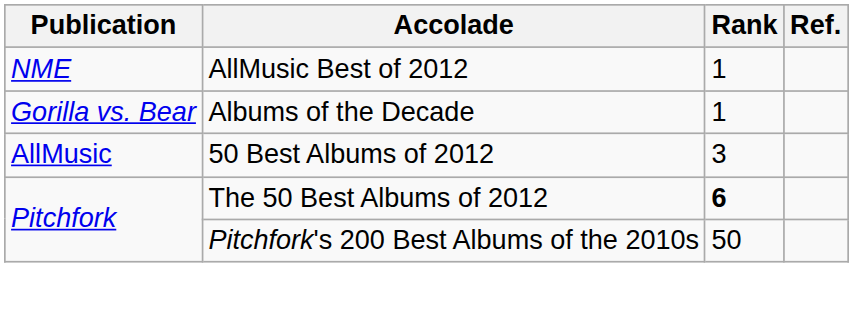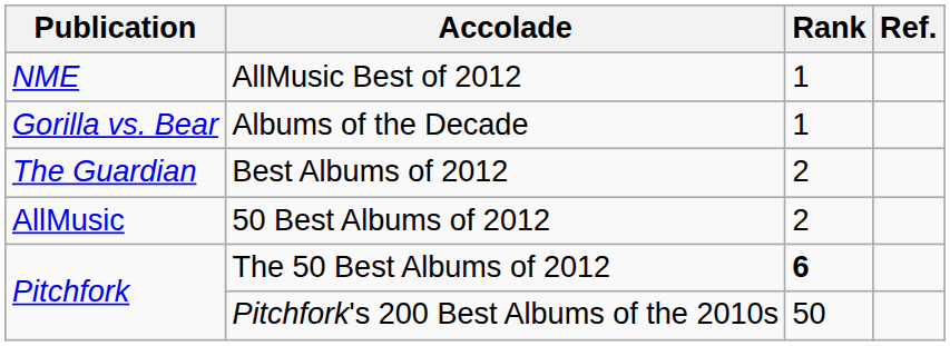+ row: The Guardian | Best Albums of 2012 | 2
50 Best Albums of 2012 | Rank: 3 -> 2
